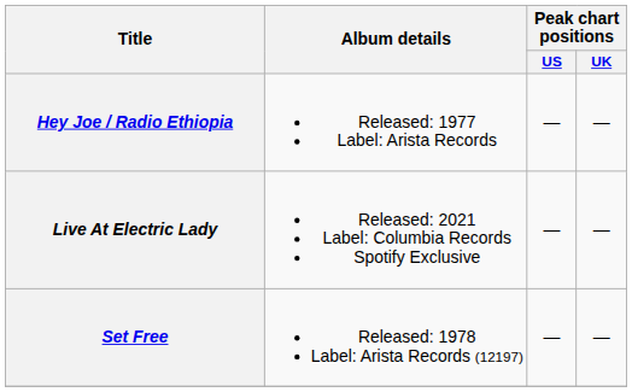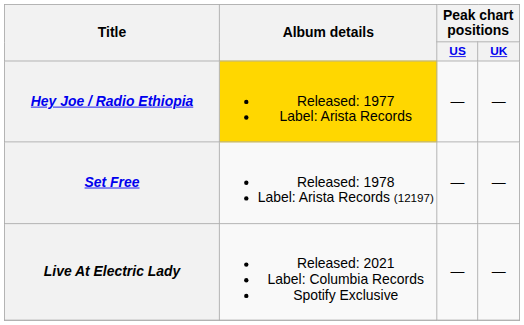Hey Joe / Radio Ethiopia | Album details: no background -> gold background
rows swapped: Set Free <-> Live At Electric Lady
